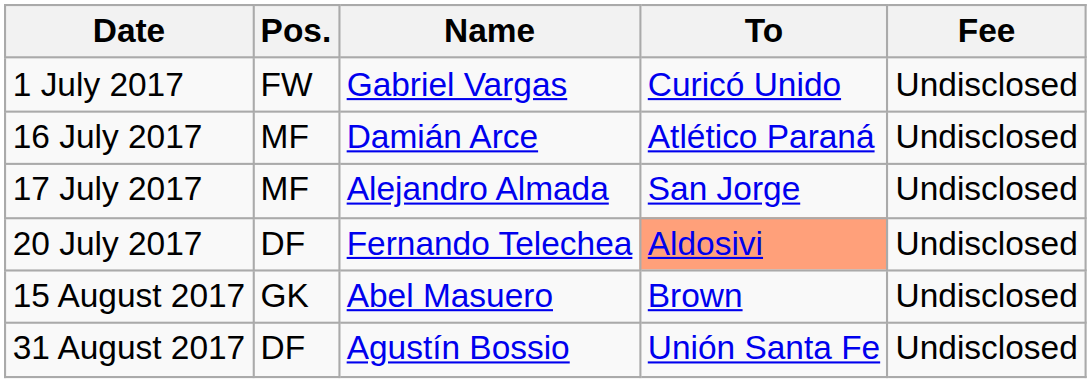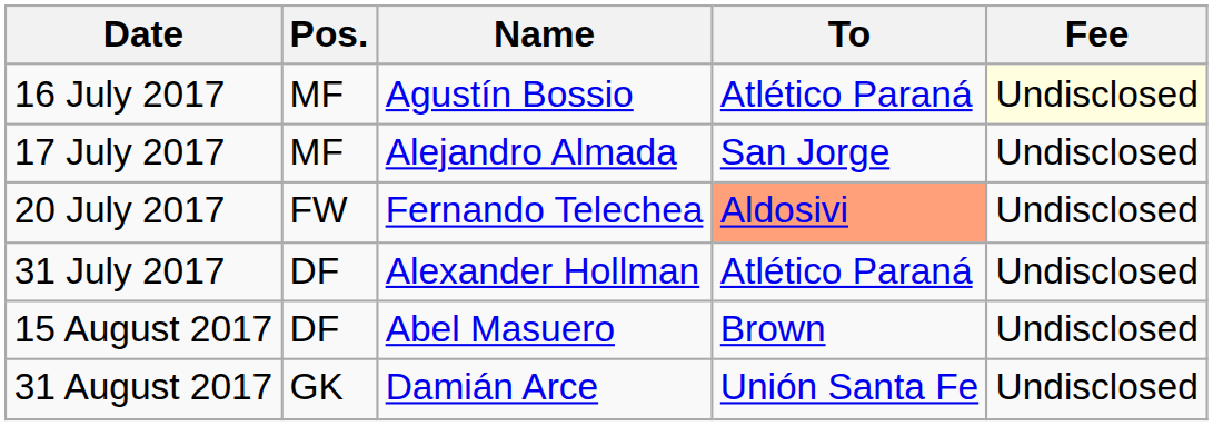- row: 1 July 2017 | FW | Gabriel Vargas | Curicó Unido | Undisclosed
16 July 2017 | Name: Damián Arce -> Agustín Bossio
16 July 2017 | Fee: no background -> lightyellow background
20 July 2017 | Pos.: DF -> FW
+ row: 31 July 2017 | DF | Alexander Hollman | Atlético Paraná | Undisclosed
15 August 2017 | Pos.: GK -> DF
31 August 2017 | Pos.: DF -> GK
31 August 2017 | Name: Agustín Bossio -> Damián Arce
